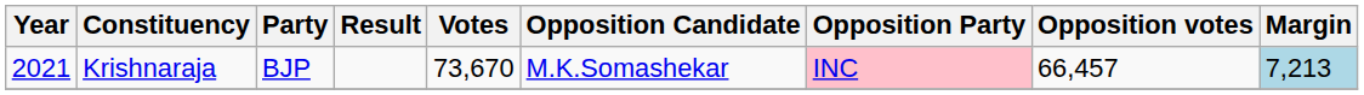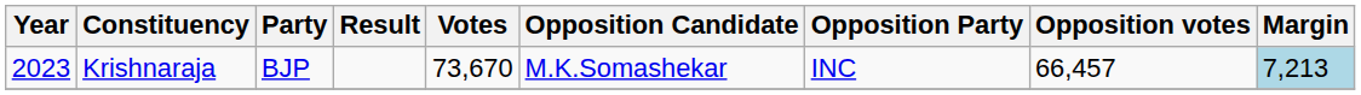Krishnaraja | Year: 2021 -> 2023
Krishnaraja | Opposition Party: pink background -> no background
